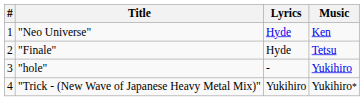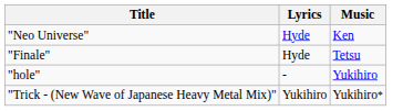- column: # | 1 | 2 | 3 | 4
